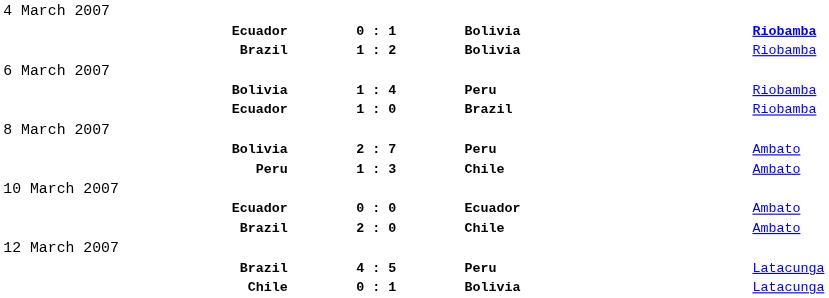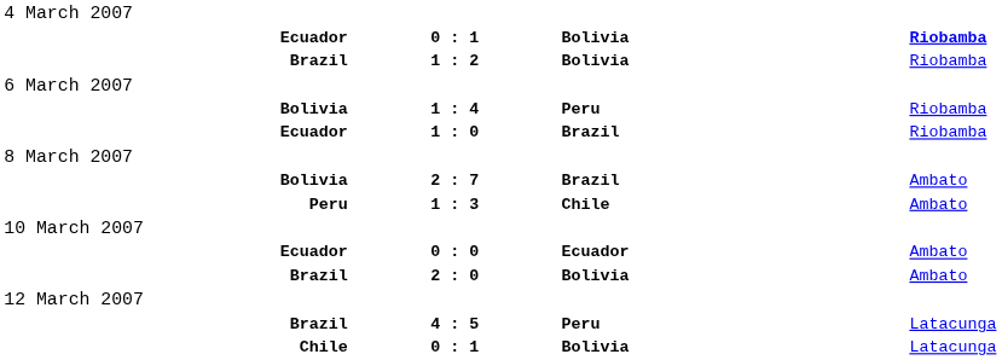Bolivia / 2 : 7 | column 3: Peru -> Brazil
Brazil / 2 : 0 | column 3: Chile -> Bolivia
